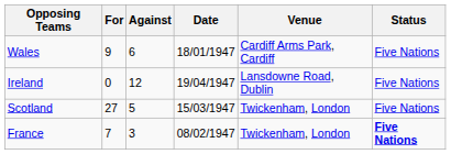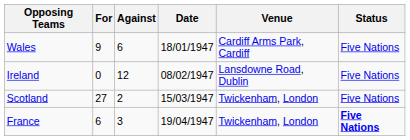Ireland | Date: 19/04/1947 -> 08/02/1947
Scotland | Against: 5 -> 2
France | For: 7 -> 6
France | Date: 08/02/1947 -> 19/04/1947
